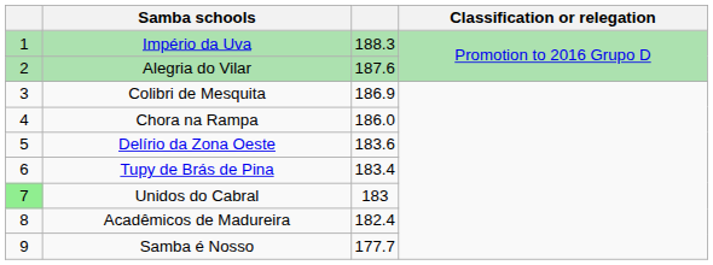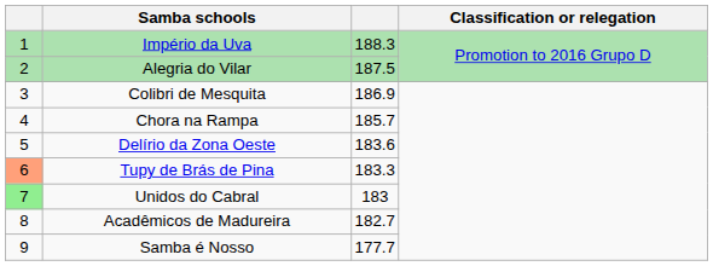Alegria do Vilar | column 3: 187.6 -> 187.5
Chora na Rampa | column 3: 186.0 -> 185.7
Tupy de Brás de Pina | column 1: no background -> lightsalmon background
Tupy de Brás de Pina | column 3: 183.4 -> 183.3
Acadêmicos de Madureira | column 3: 182.4 -> 182.7
